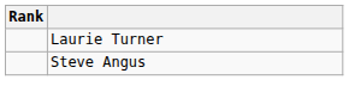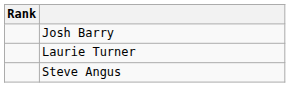+ row: Josh Barry
